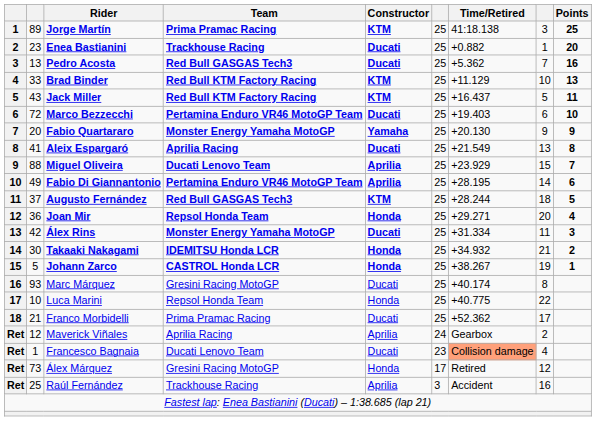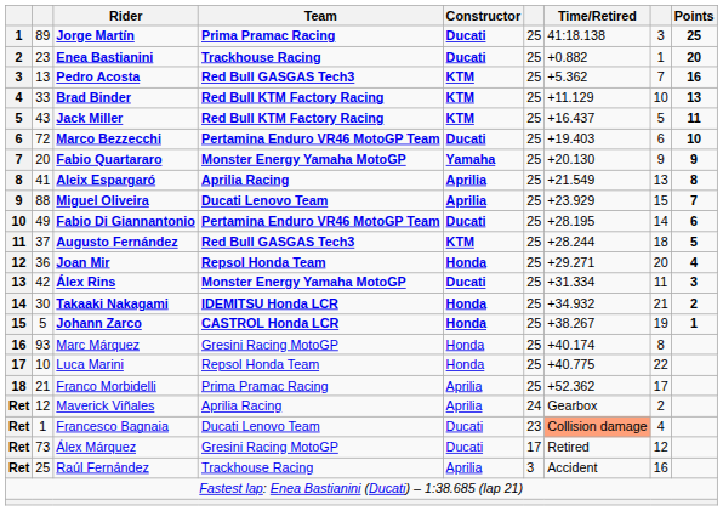Jorge Martín | Constructor: KTM -> Ducati
Pedro Acosta | Constructor: Ducati -> KTM
Aleix Espargaró | Constructor: Ducati -> Aprilia
Fabio Di Giannantonio | Constructor: Aprilia -> Ducati
Marc Márquez | Constructor: Ducati -> Honda
Franco Morbidelli | Constructor: Ducati -> Aprilia
Álex Márquez | Constructor: Honda -> Ducati
